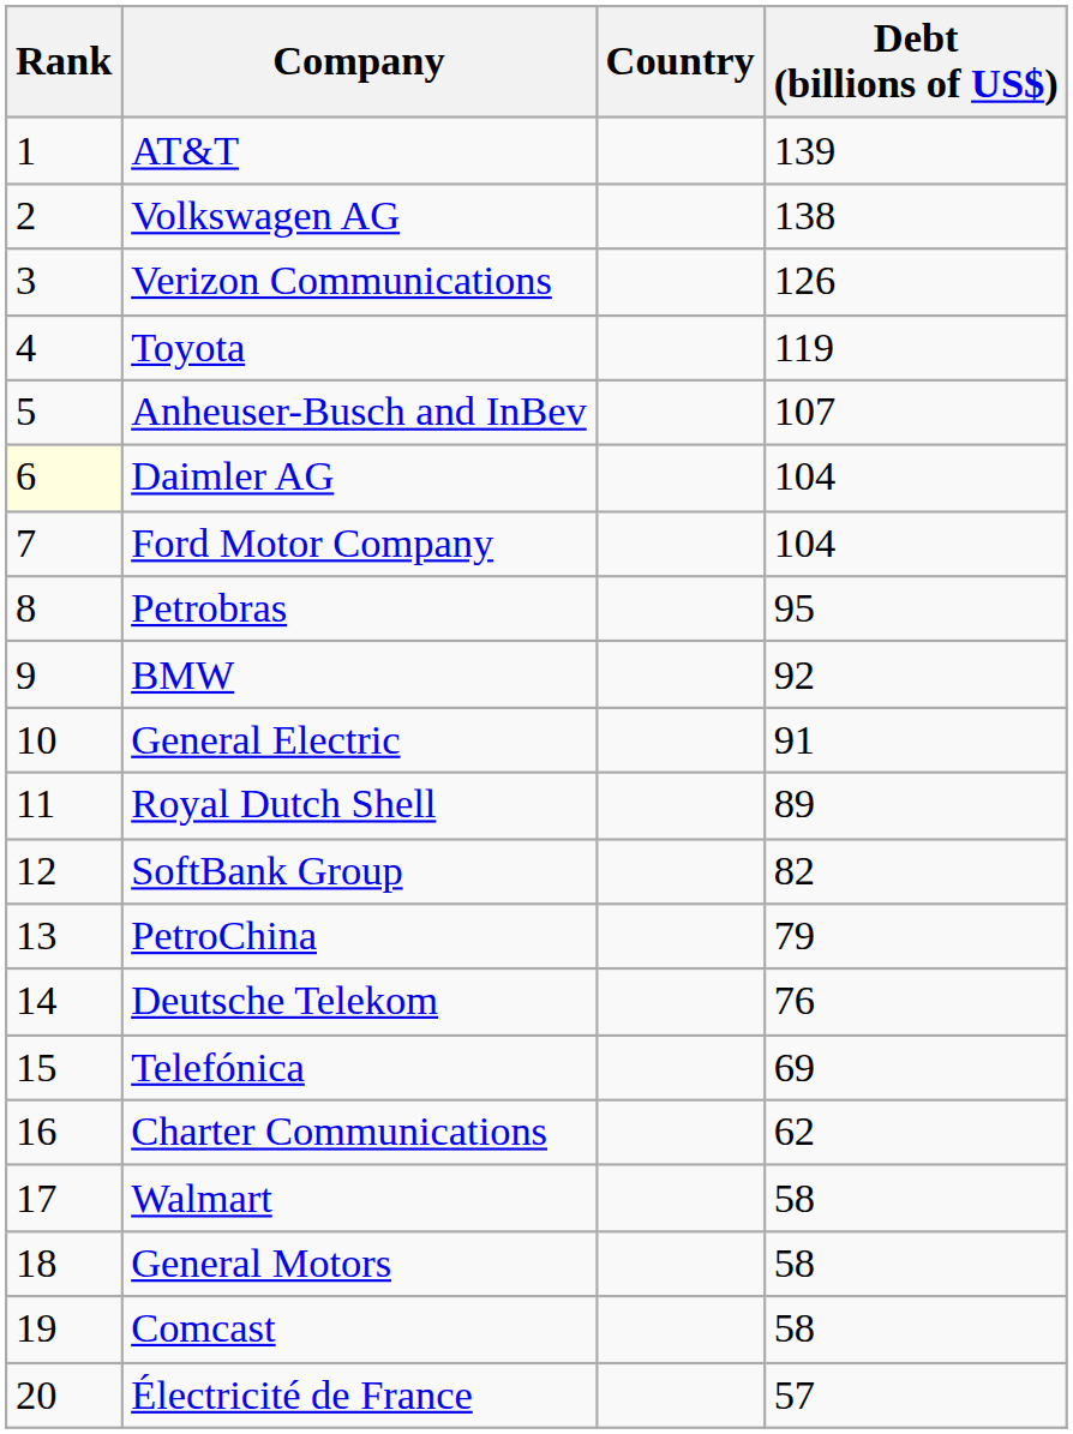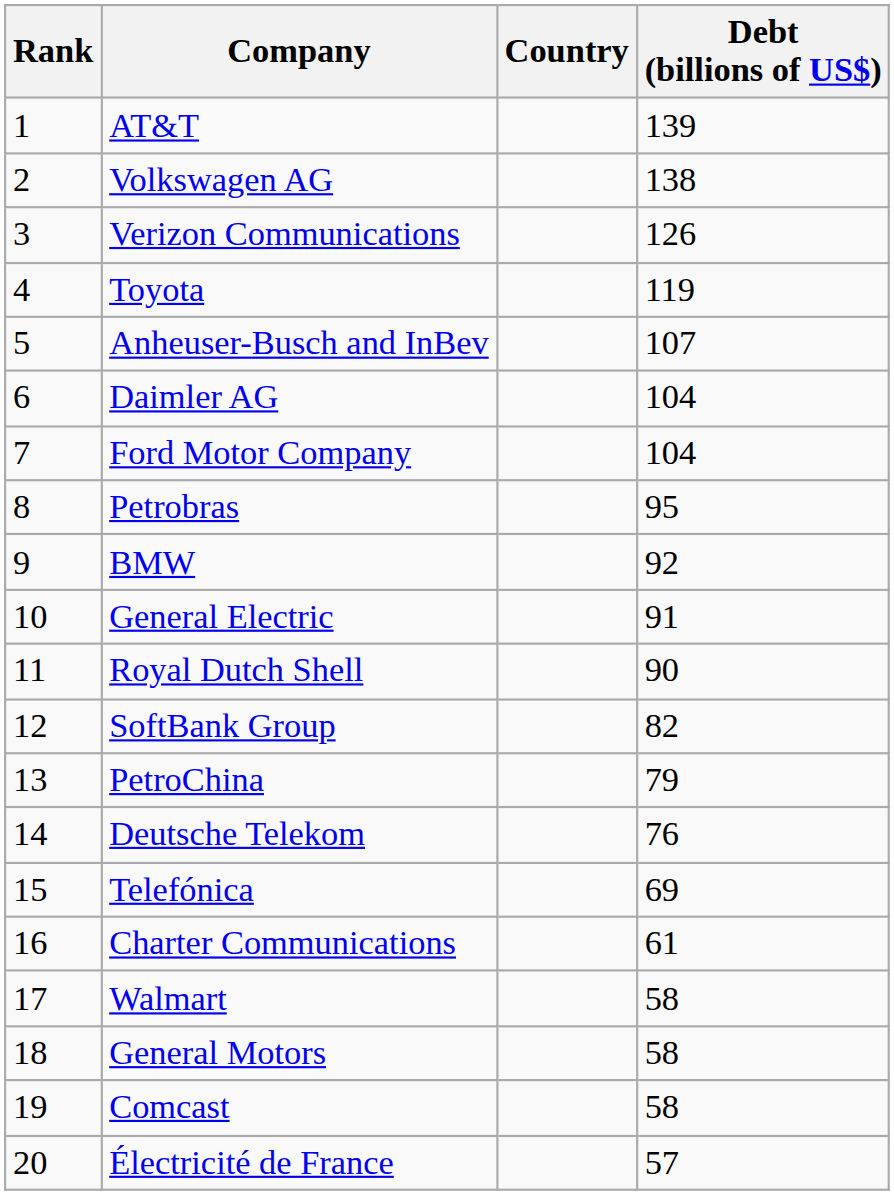Daimler AG | Rank: lightyellow background -> no background
Royal Dutch Shell | Debt (billions of US$): 89 -> 90
Charter Communications | Debt (billions of US$): 62 -> 61
